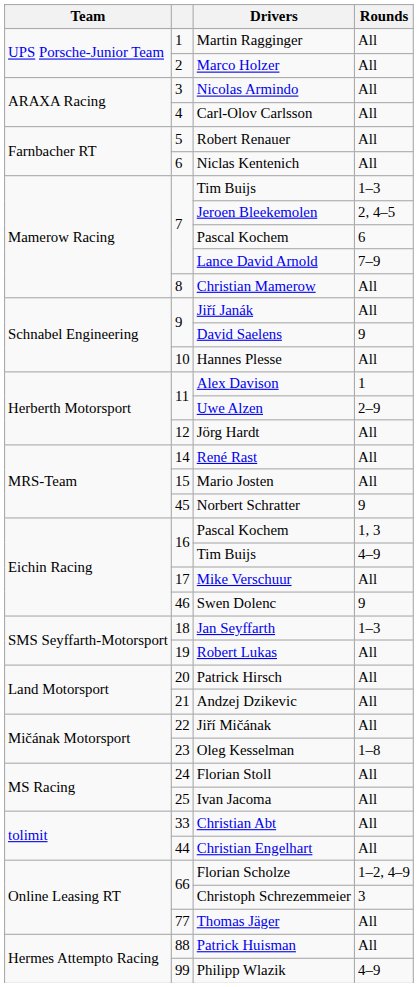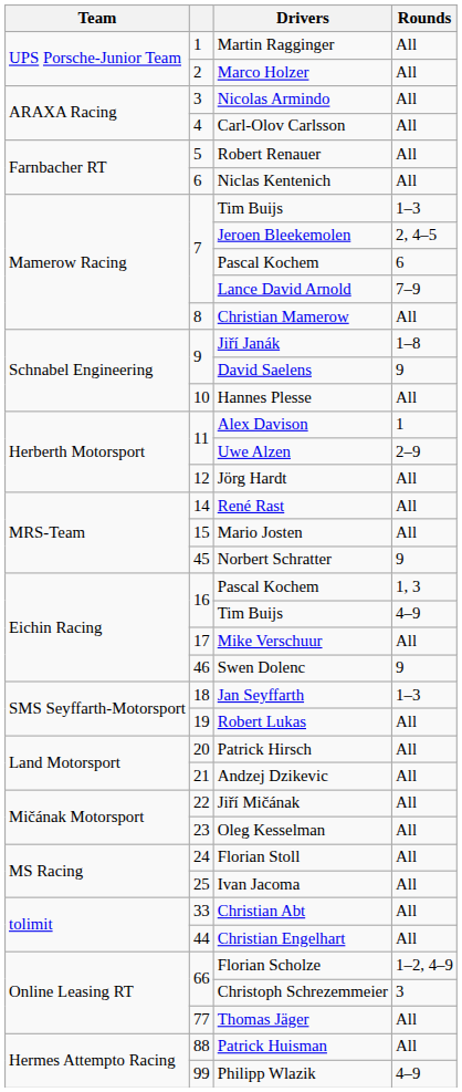Jiří Janák | Rounds: All -> 1–8
Oleg Kesselman | Rounds: 1–8 -> All
